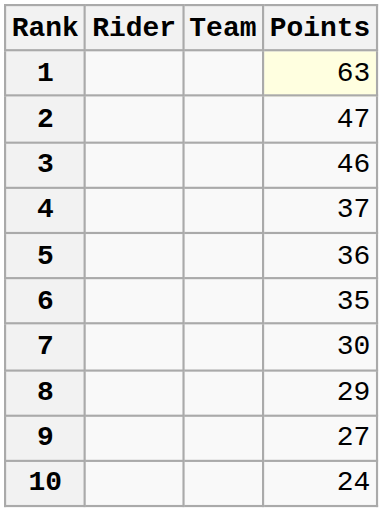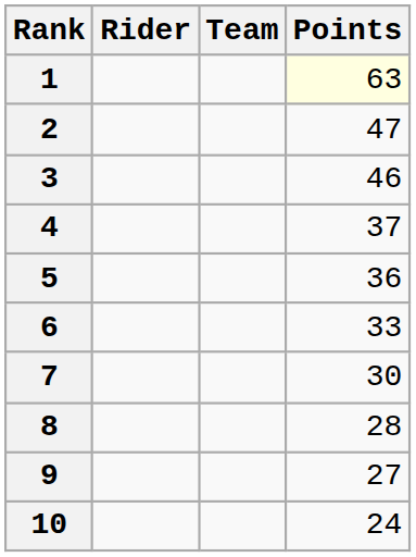6 | Points: 35 -> 33
8 | Points: 29 -> 28
